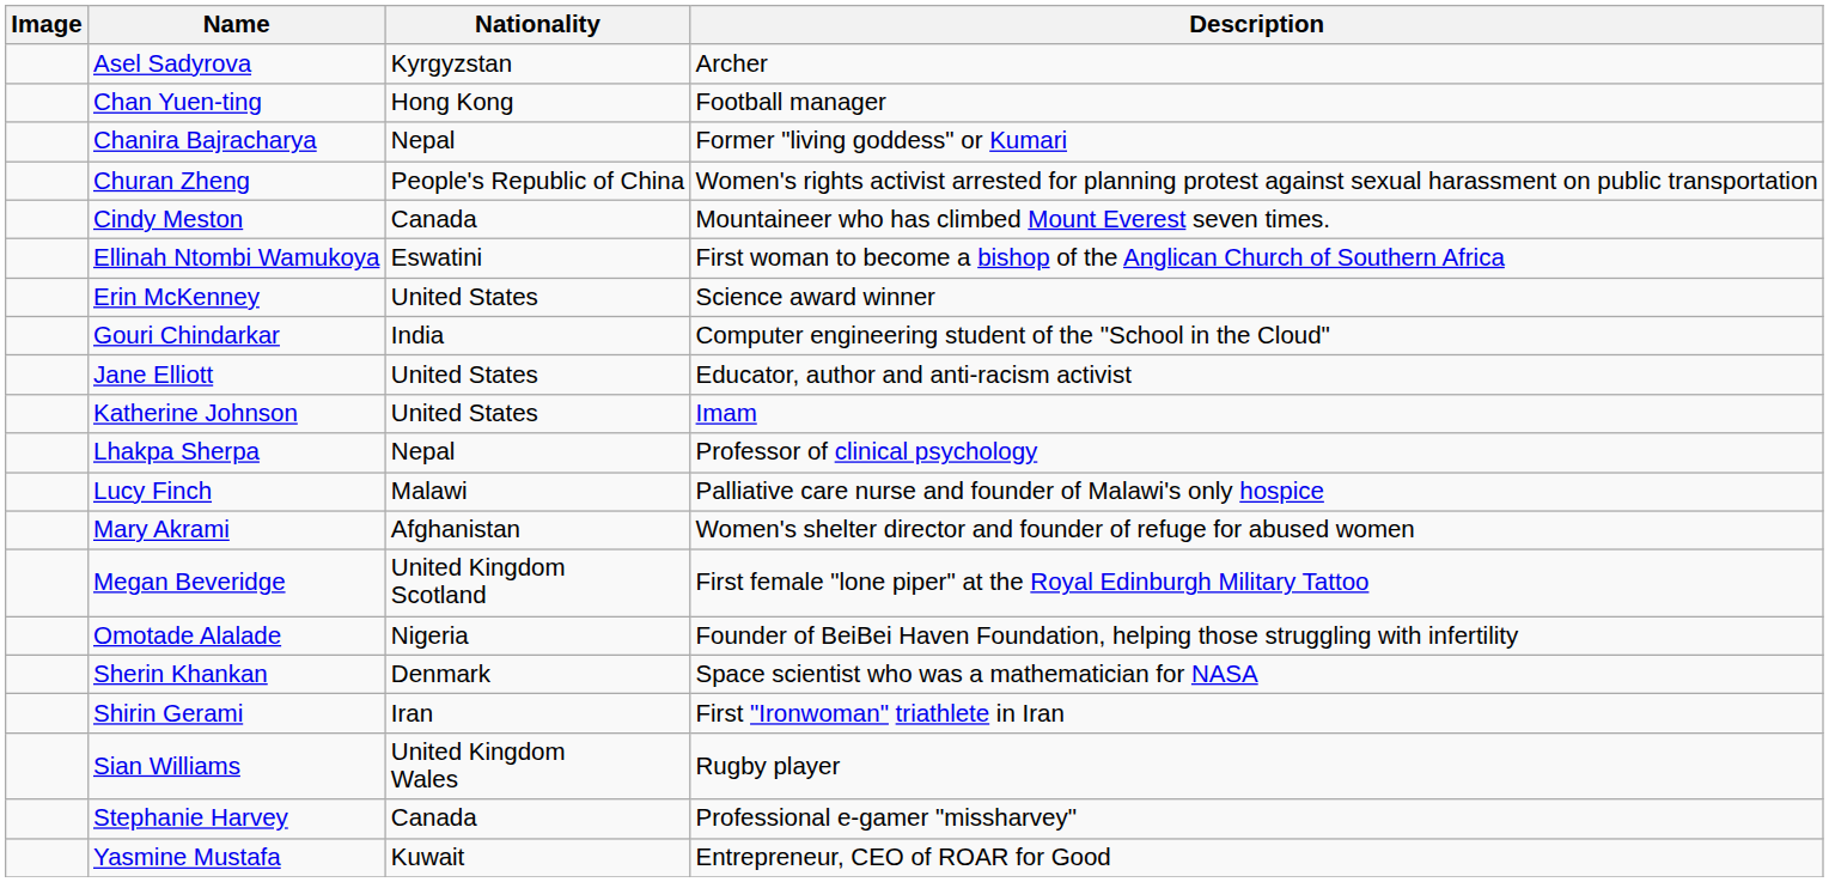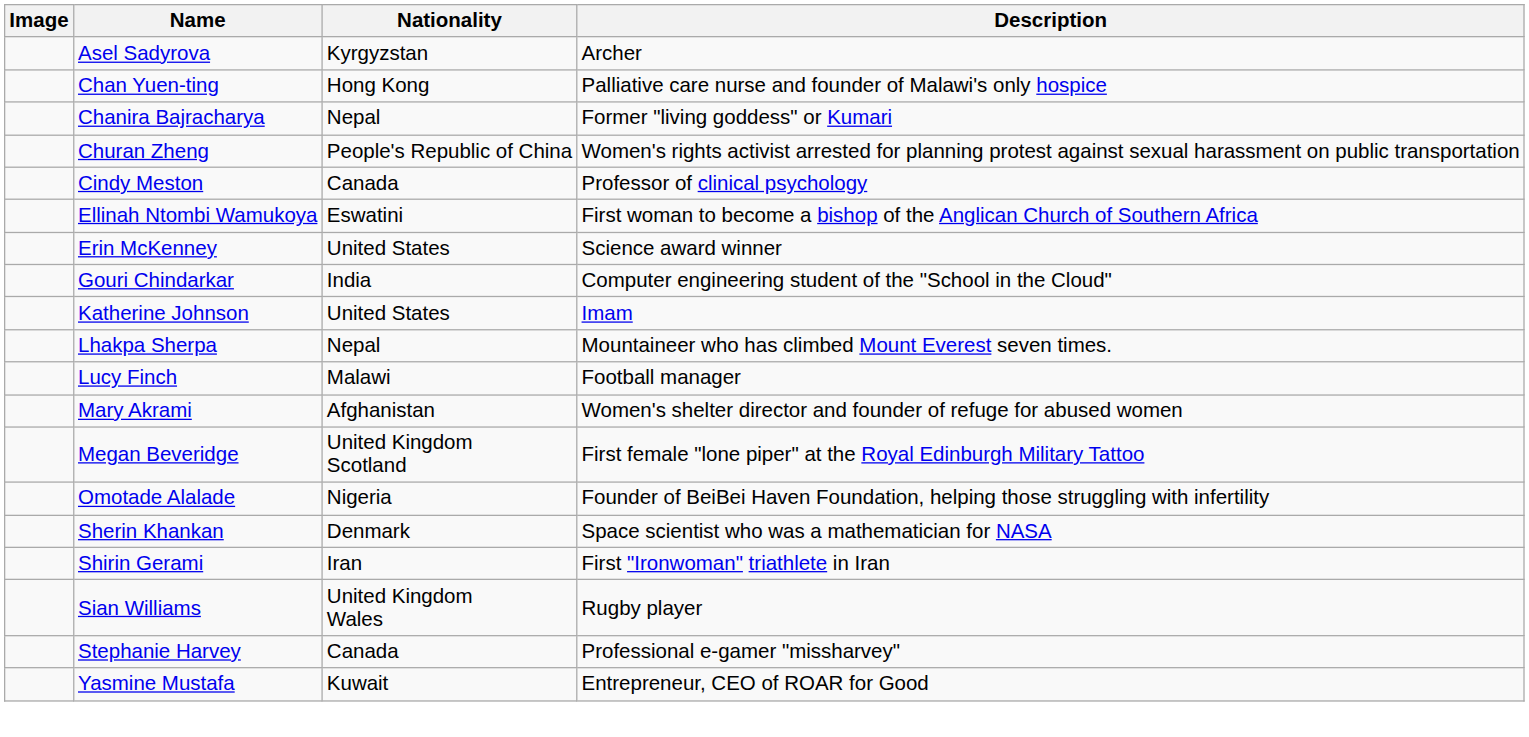Chan Yuen-ting | Description: Football manager -> Palliative care nurse and founder of Malawi's only hospice
Cindy Meston | Description: Mountaineer who has climbed Mount Everest seven times. -> Professor of clinical psychology
- row: Jane Elliott | United States | Educator, author and anti-racism activist
Lhakpa Sherpa | Description: Professor of clinical psychology -> Mountaineer who has climbed Mount Everest seven times.
Lucy Finch | Description: Palliative care nurse and founder of Malawi's only hospice -> Football manager
